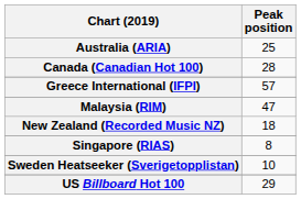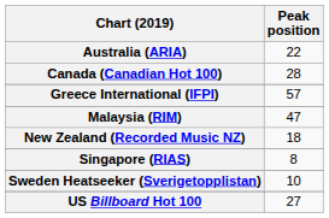Australia (ARIA) | Peak position: 25 -> 22
US Billboard Hot 100 | Peak position: 29 -> 27
